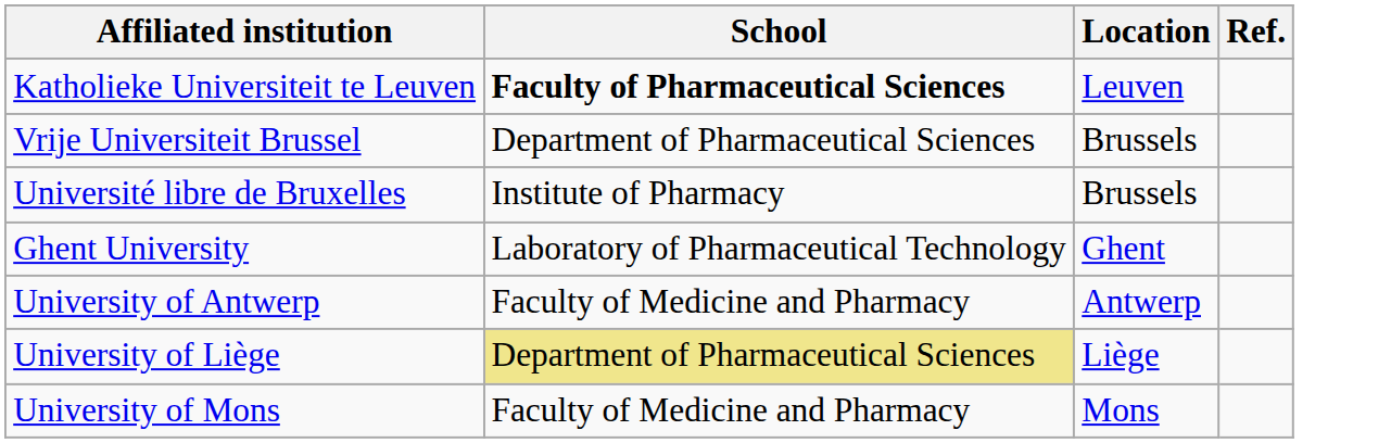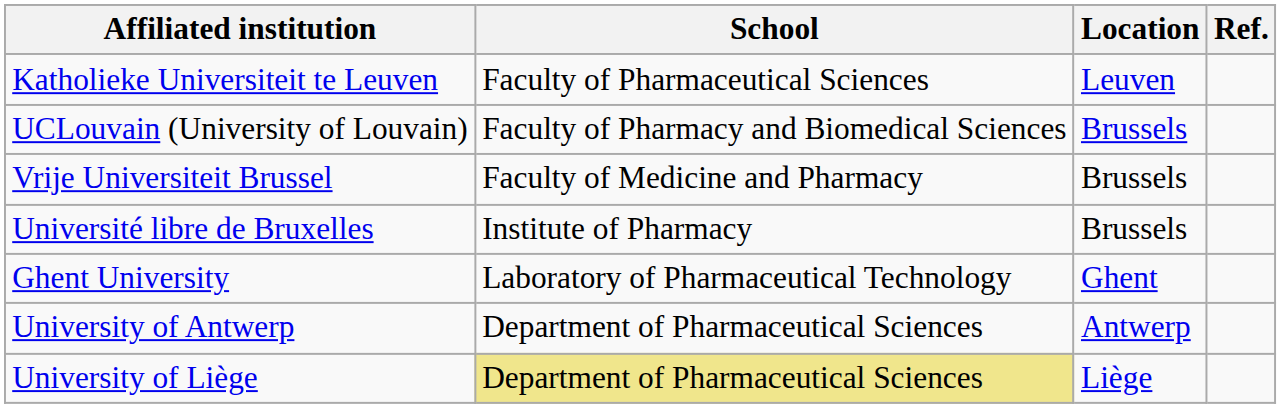Katholieke Universiteit te Leuven | School: bold -> normal
+ row: UCLouvain (University of Louvain) | Faculty of Pharmacy and Biomedical Sciences | Brussels
Vrije Universiteit Brussel | School: Department of Pharmaceutical Sciences -> Faculty of Medicine and Pharmacy
University of Antwerp | School: Faculty of Medicine and Pharmacy -> Department of Pharmaceutical Sciences
- row: University of Mons | Faculty of Medicine and Pharmacy | Mons
